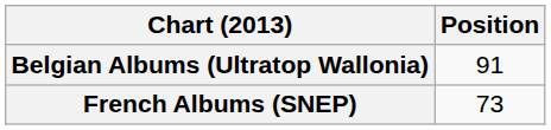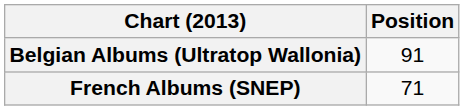French Albums (SNEP) | Position: 73 -> 71
